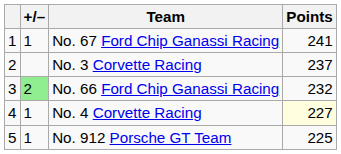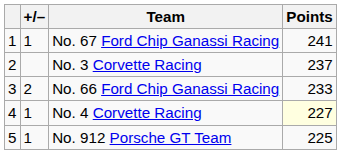No. 66 Ford Chip Ganassi Racing | +/–: lightgreen background -> no background
No. 66 Ford Chip Ganassi Racing | Points: 232 -> 233
